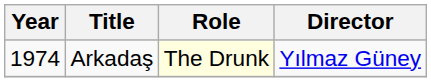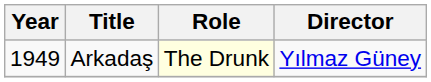Arkadaş | Year: 1974 -> 1949
